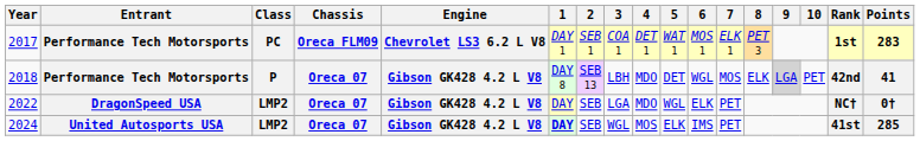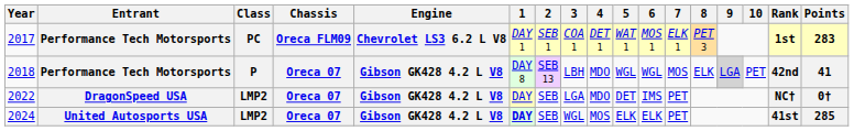2018 | 5: DET -> WGL
2022 | 5: WGL -> DET
2022 | 6: ELK -> IMS
2024 | 6: IMS -> ELK
